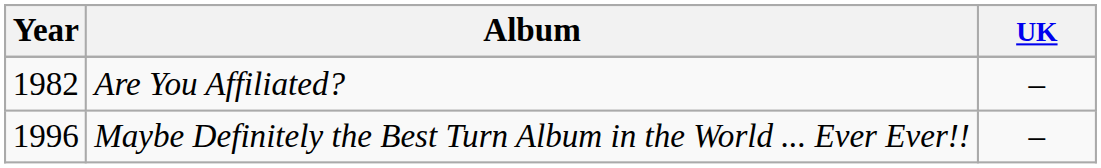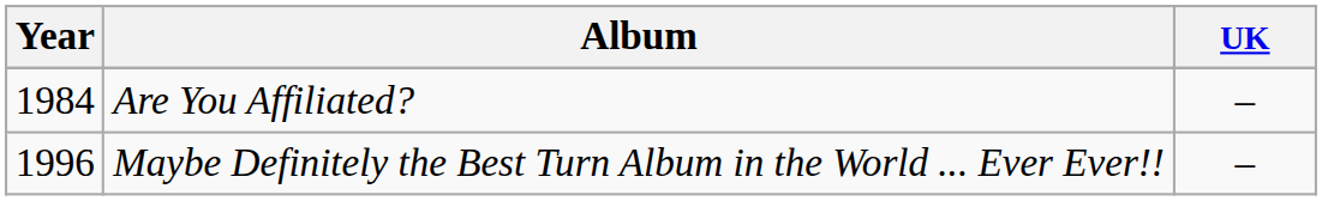Are You Affiliated? | Year: 1982 -> 1984
